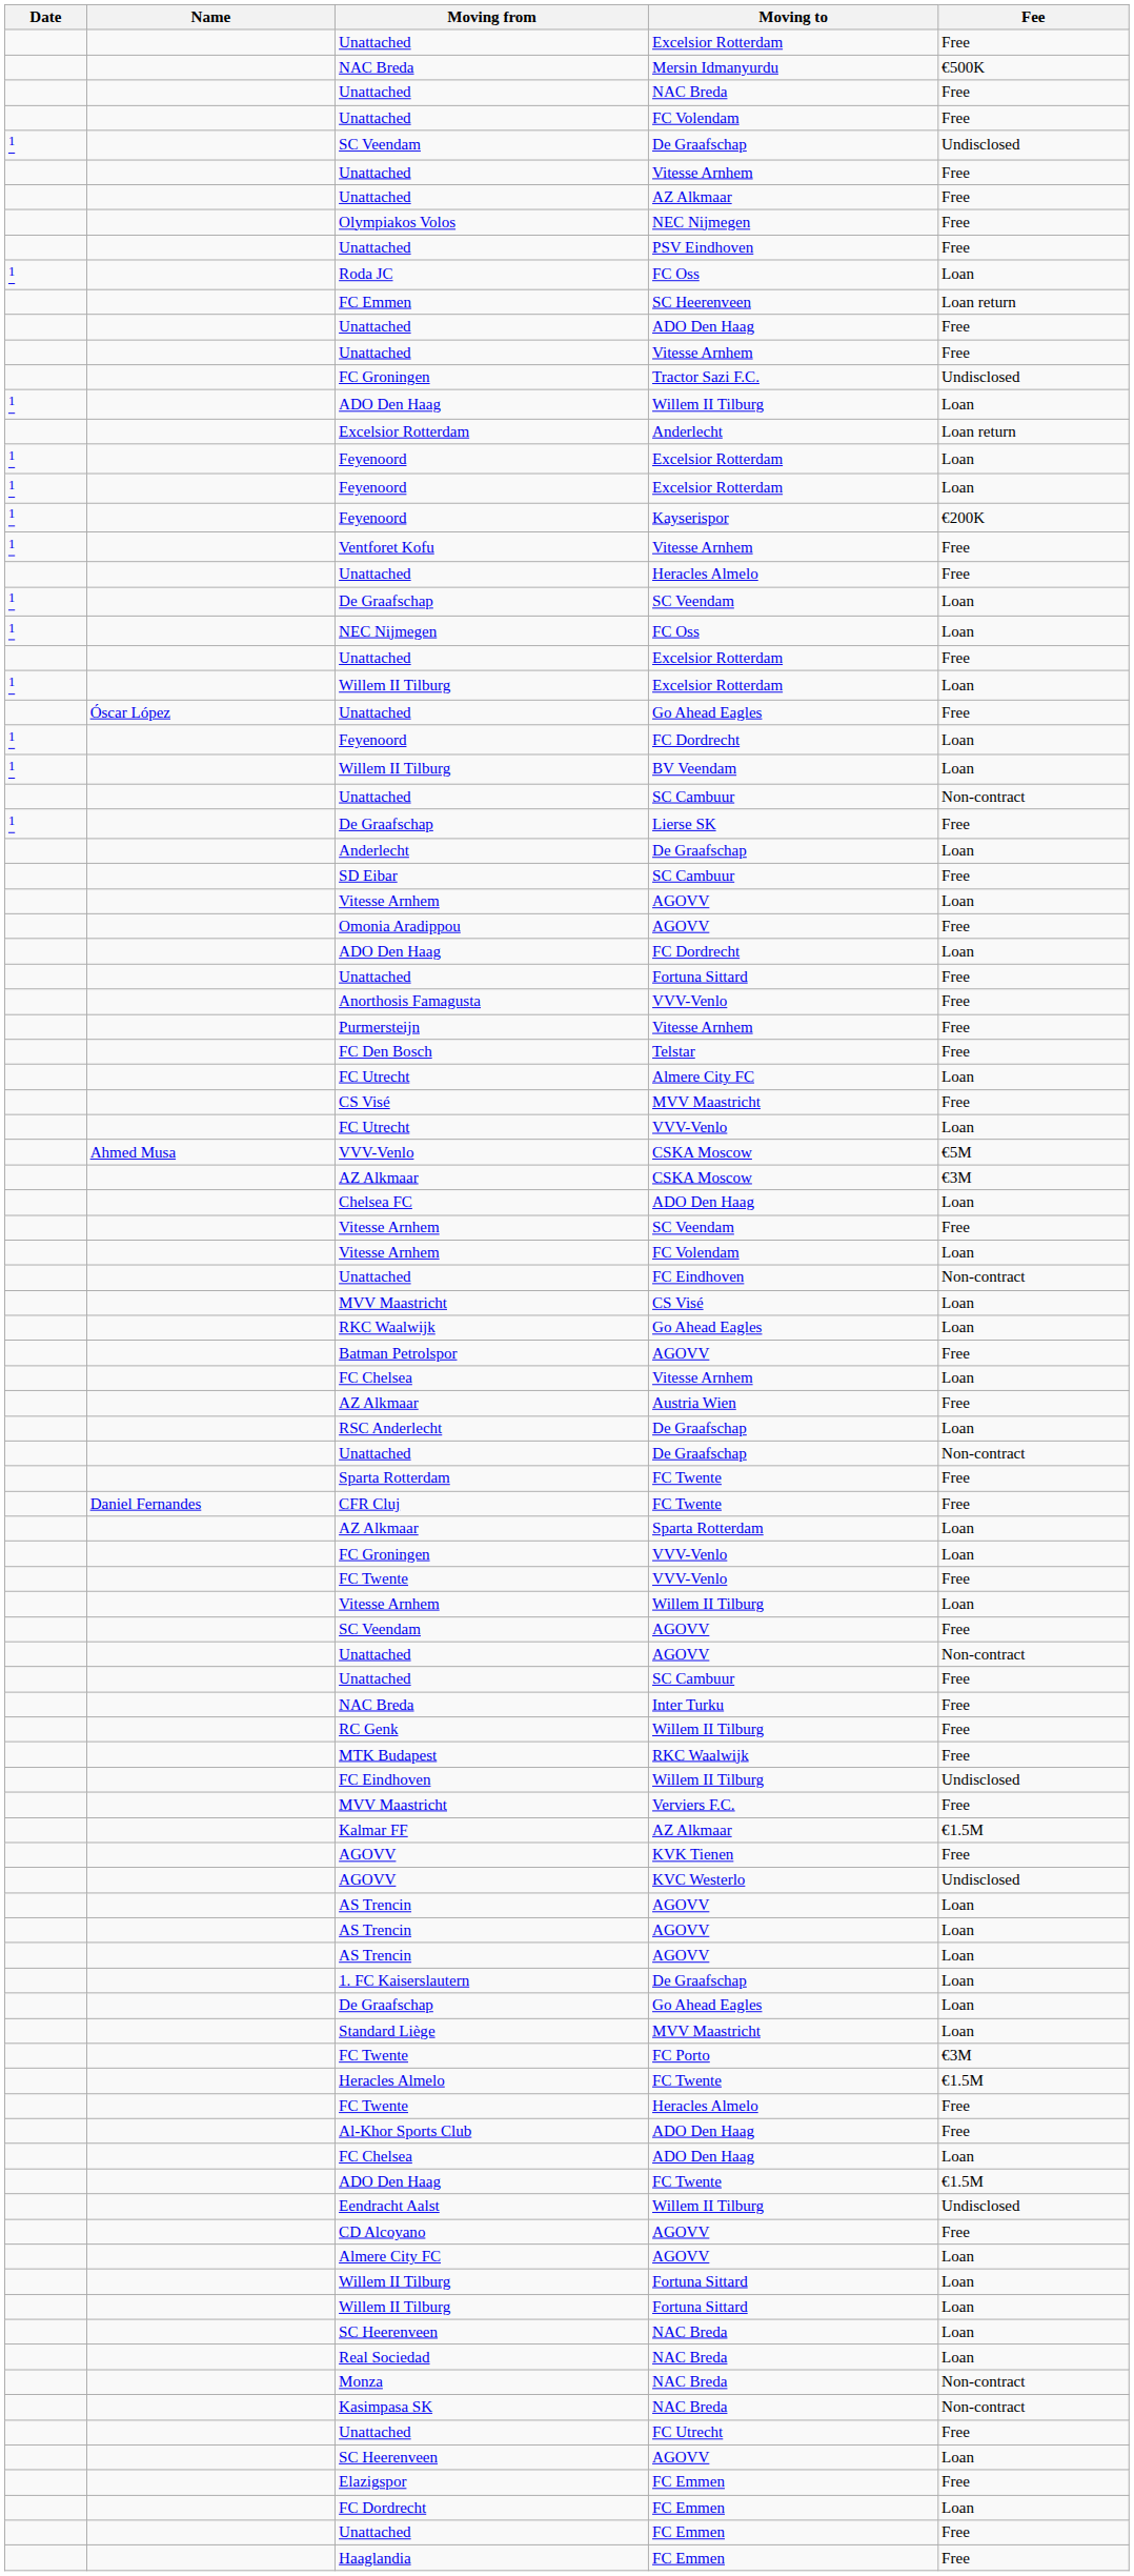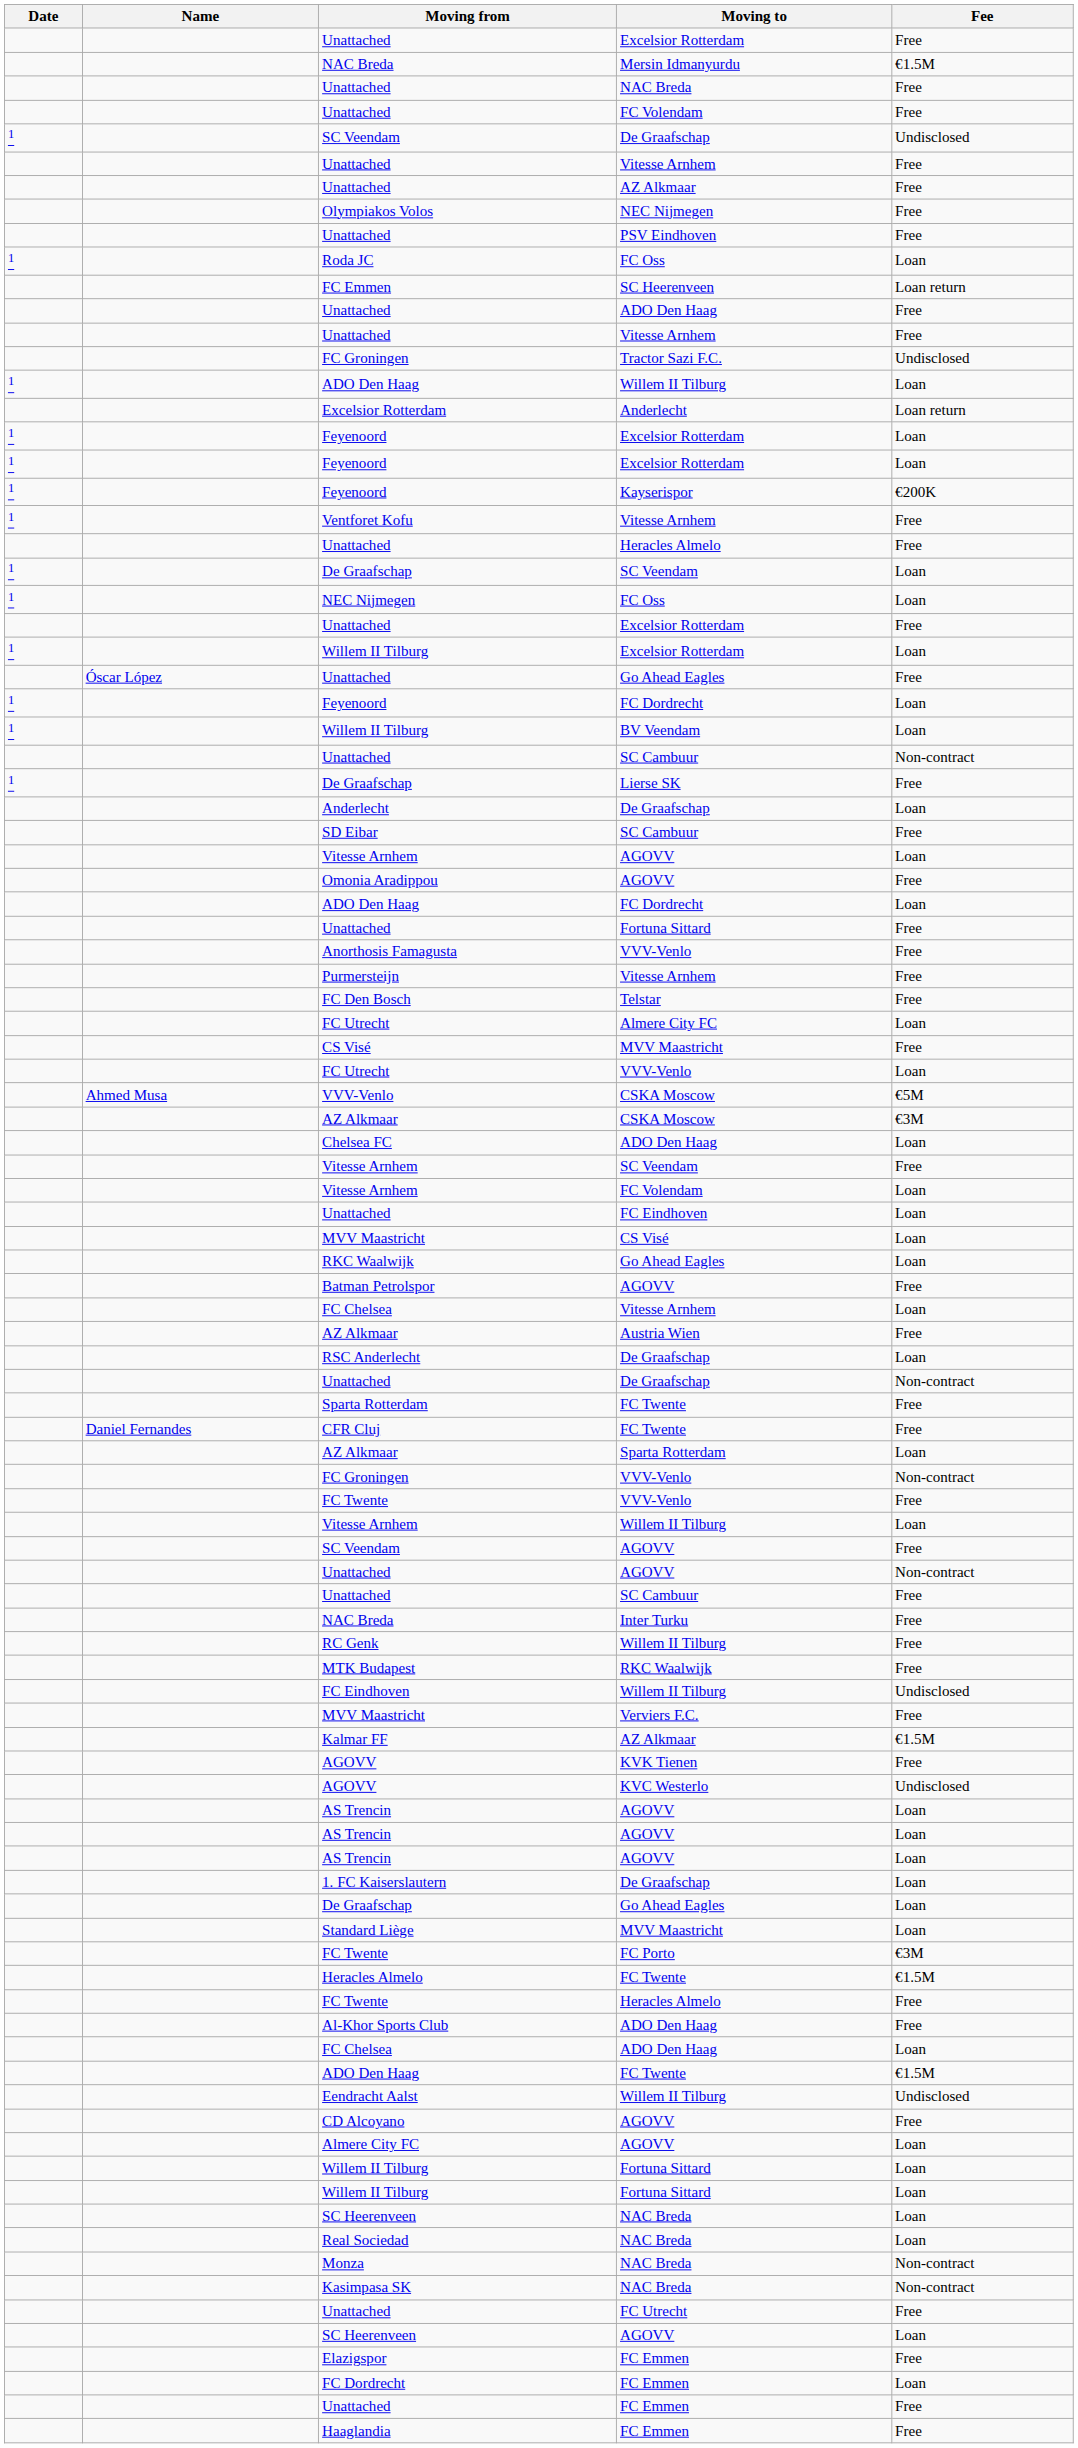NAC Breda / Mersin Idmanyurdu | Fee: €500K -> €1.5M
Unattached / FC Eindhoven | Fee: Non-contract -> Loan
FC Groningen / VVV-Venlo | Fee: Loan -> Non-contract
